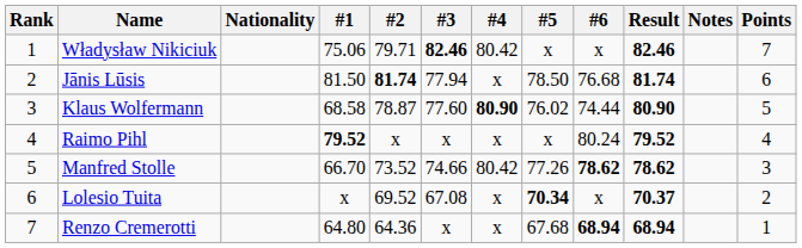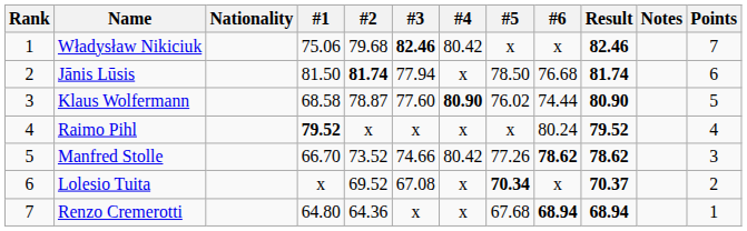Władysław Nikiciuk | #2: 79.71 -> 79.68
